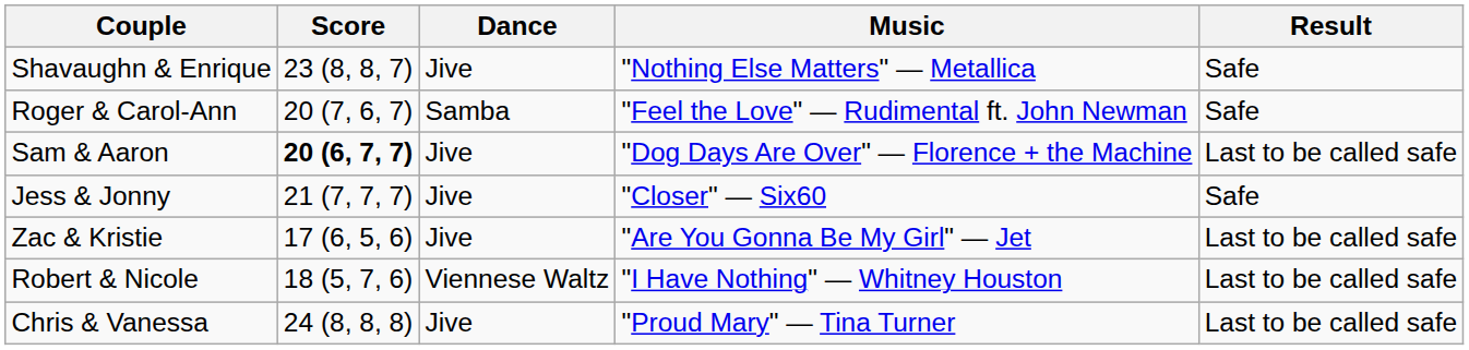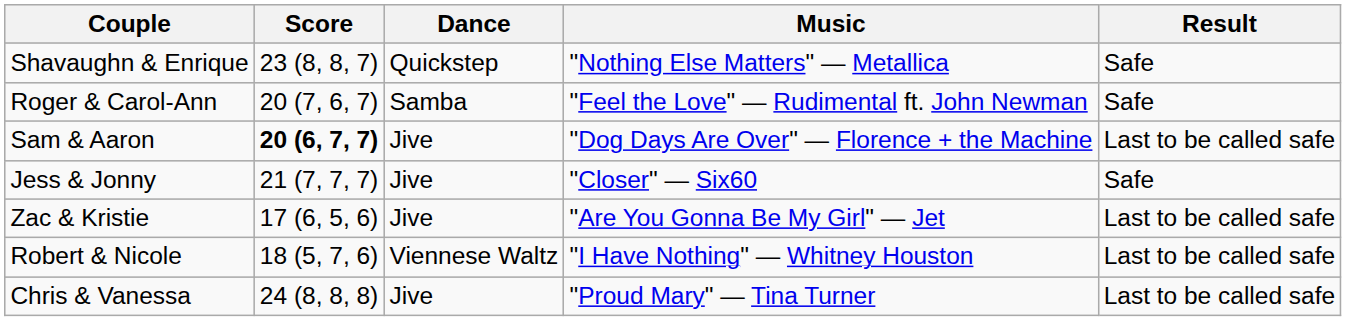Shavaughn & Enrique | Dance: Jive -> Quickstep
